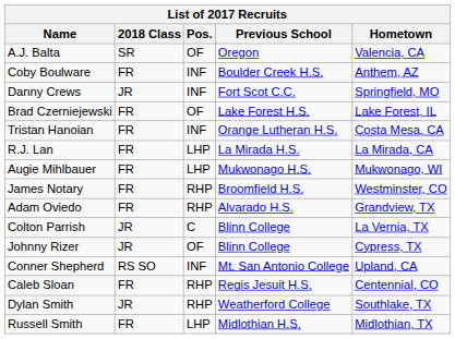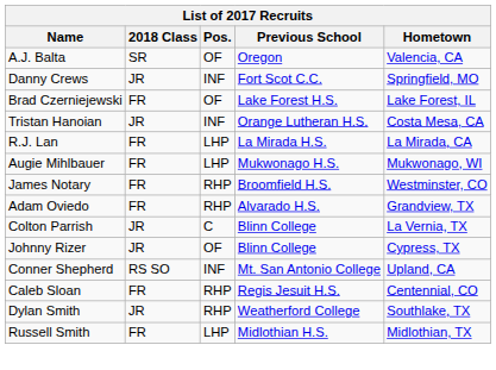- row: Coby Boulware | FR | INF | Boulder Creek H.S. | Anthem, AZ
Tristan Hanoian | 2018 Class: FR -> JR
